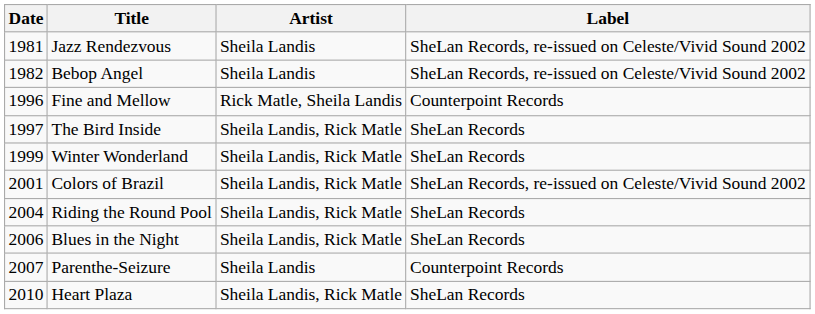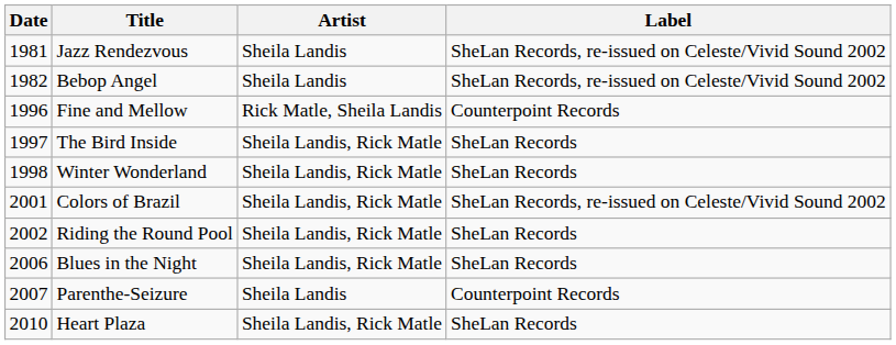Winter Wonderland | Date: 1999 -> 1998
Riding the Round Pool | Date: 2004 -> 2002
